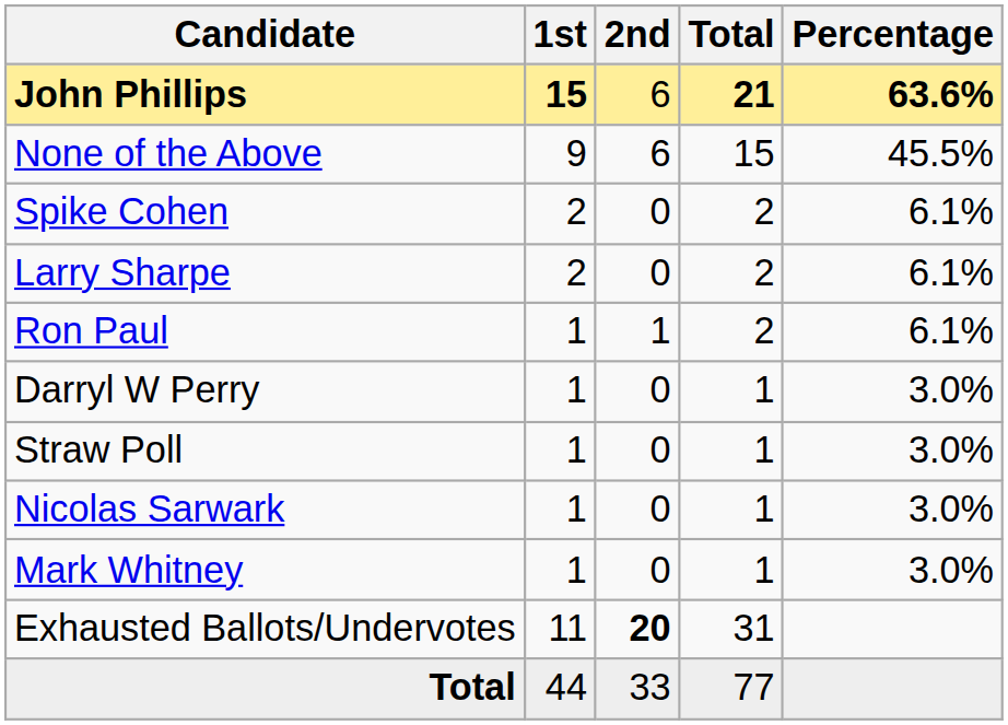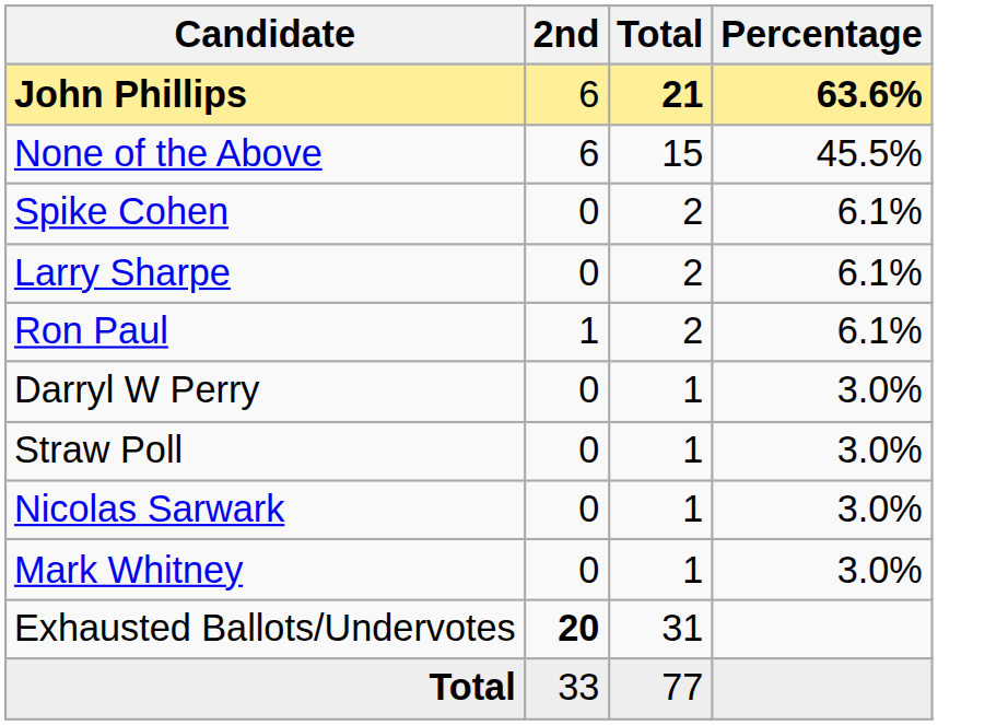- column: 1st | 15 | 9 | 2 | 2 | 1 | 1 | 1 | 1 | 1 | 11 | 44
